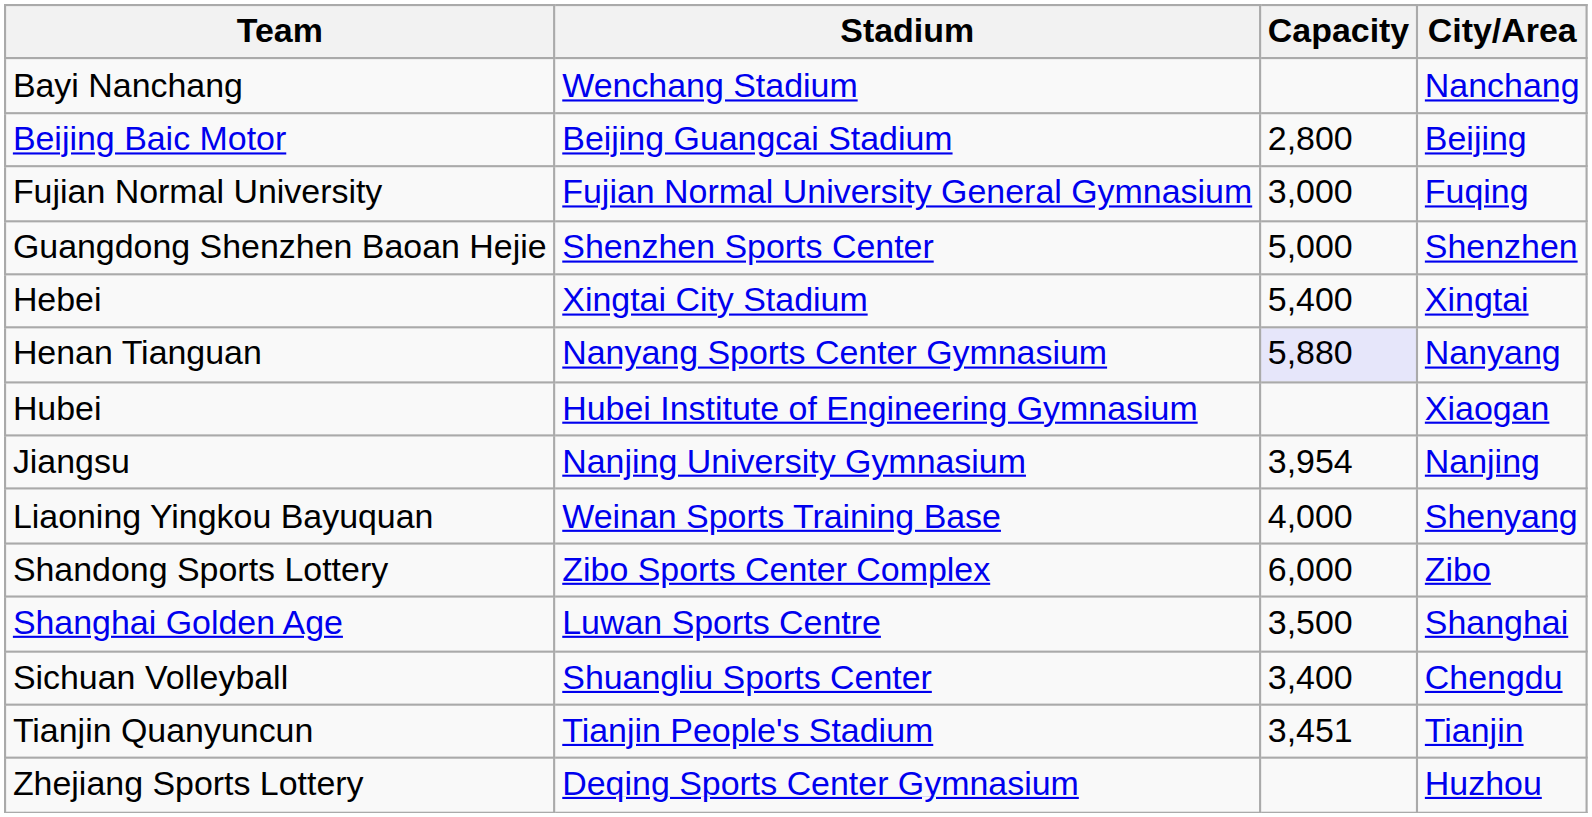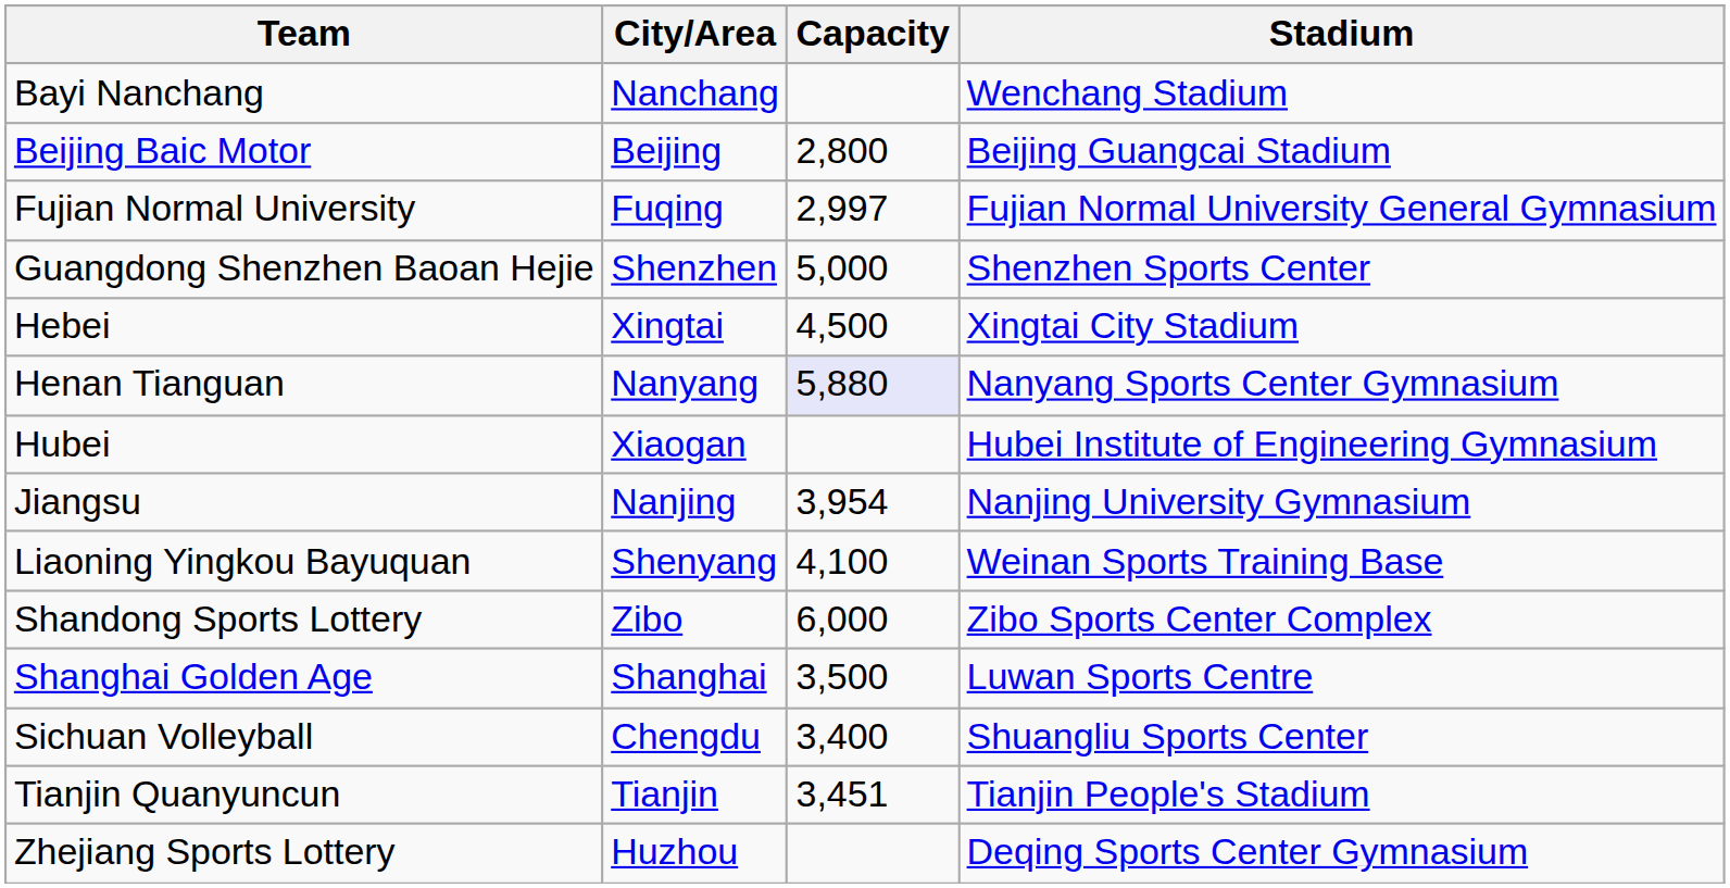columns swapped: Stadium <-> City/Area
Fujian Normal University | Capacity: 3,000 -> 2,997
Hebei | Capacity: 5,400 -> 4,500
Liaoning Yingkou Bayuquan | Capacity: 4,000 -> 4,100
